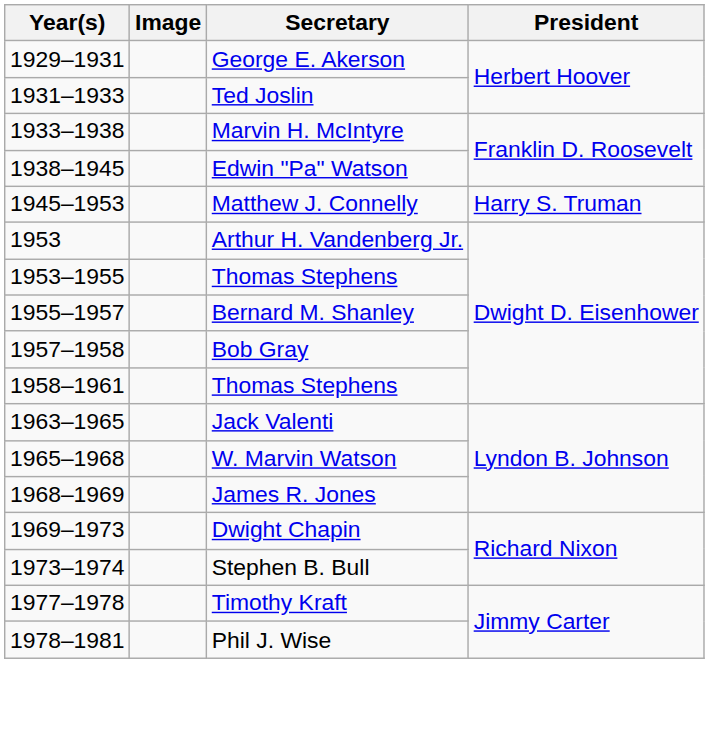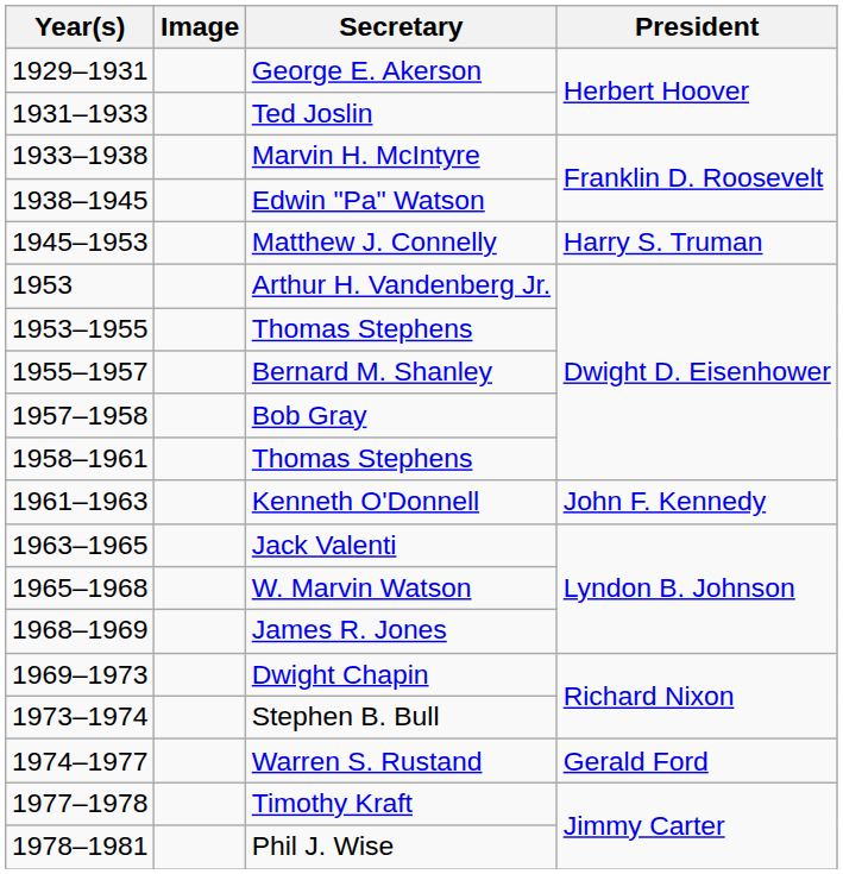+ row: 1961–1963 | Kenneth O'Donnell | John F. Kennedy
+ row: 1974–1977 | Warren S. Rustand | Gerald Ford
